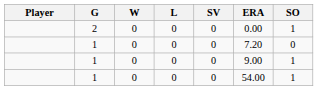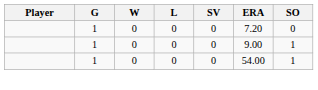- row: 2 | 0 | 0 | 0 | 0.00 | 1
